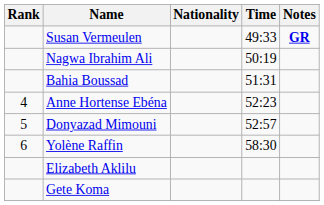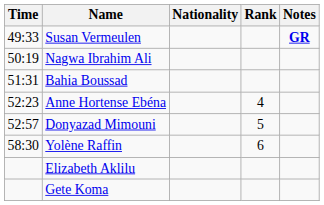columns swapped: Rank <-> Time
